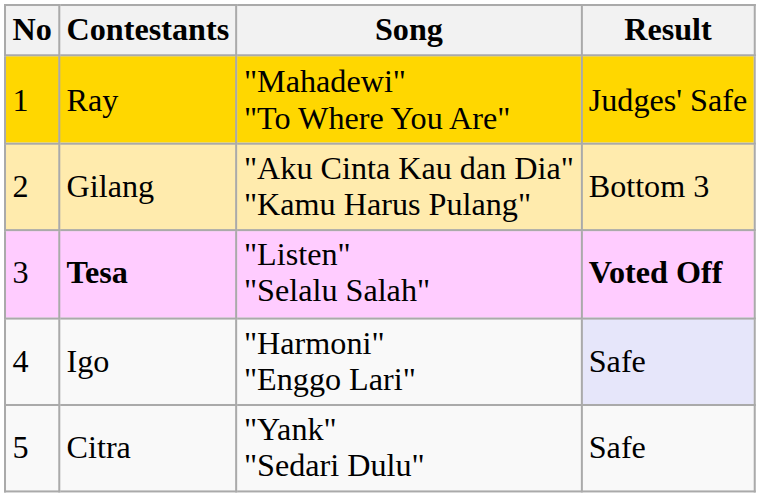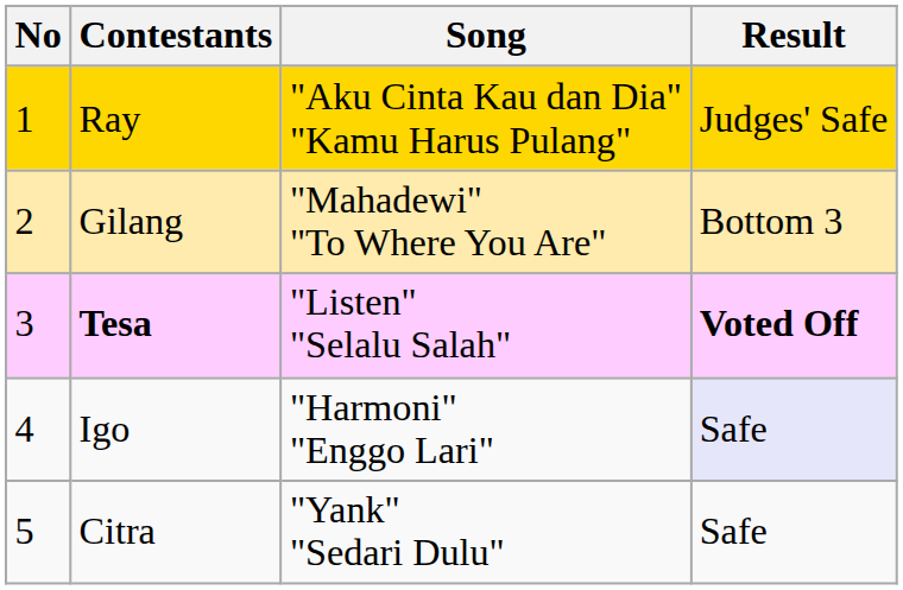Ray | Song: "Mahadewi" "To Where You Are" -> "Aku Cinta Kau dan Dia" "Kamu Harus Pulang"
Gilang | Song: "Aku Cinta Kau dan Dia" "Kamu Harus Pulang" -> "Mahadewi" "To Where You Are"
